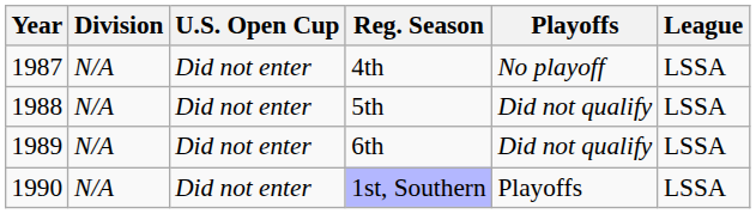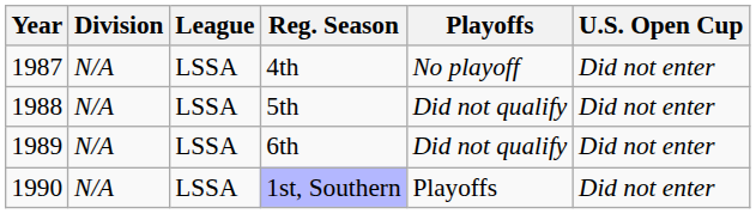columns swapped: League <-> U.S. Open Cup
